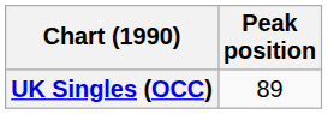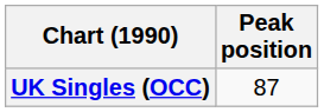UK Singles (OCC) | Peak position: 89 -> 87
